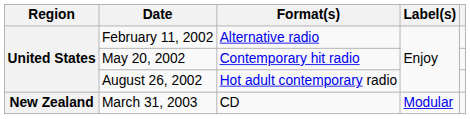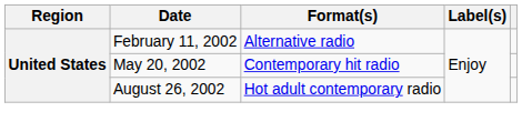- row: New Zealand | March 31, 2003 | CD | Modular
